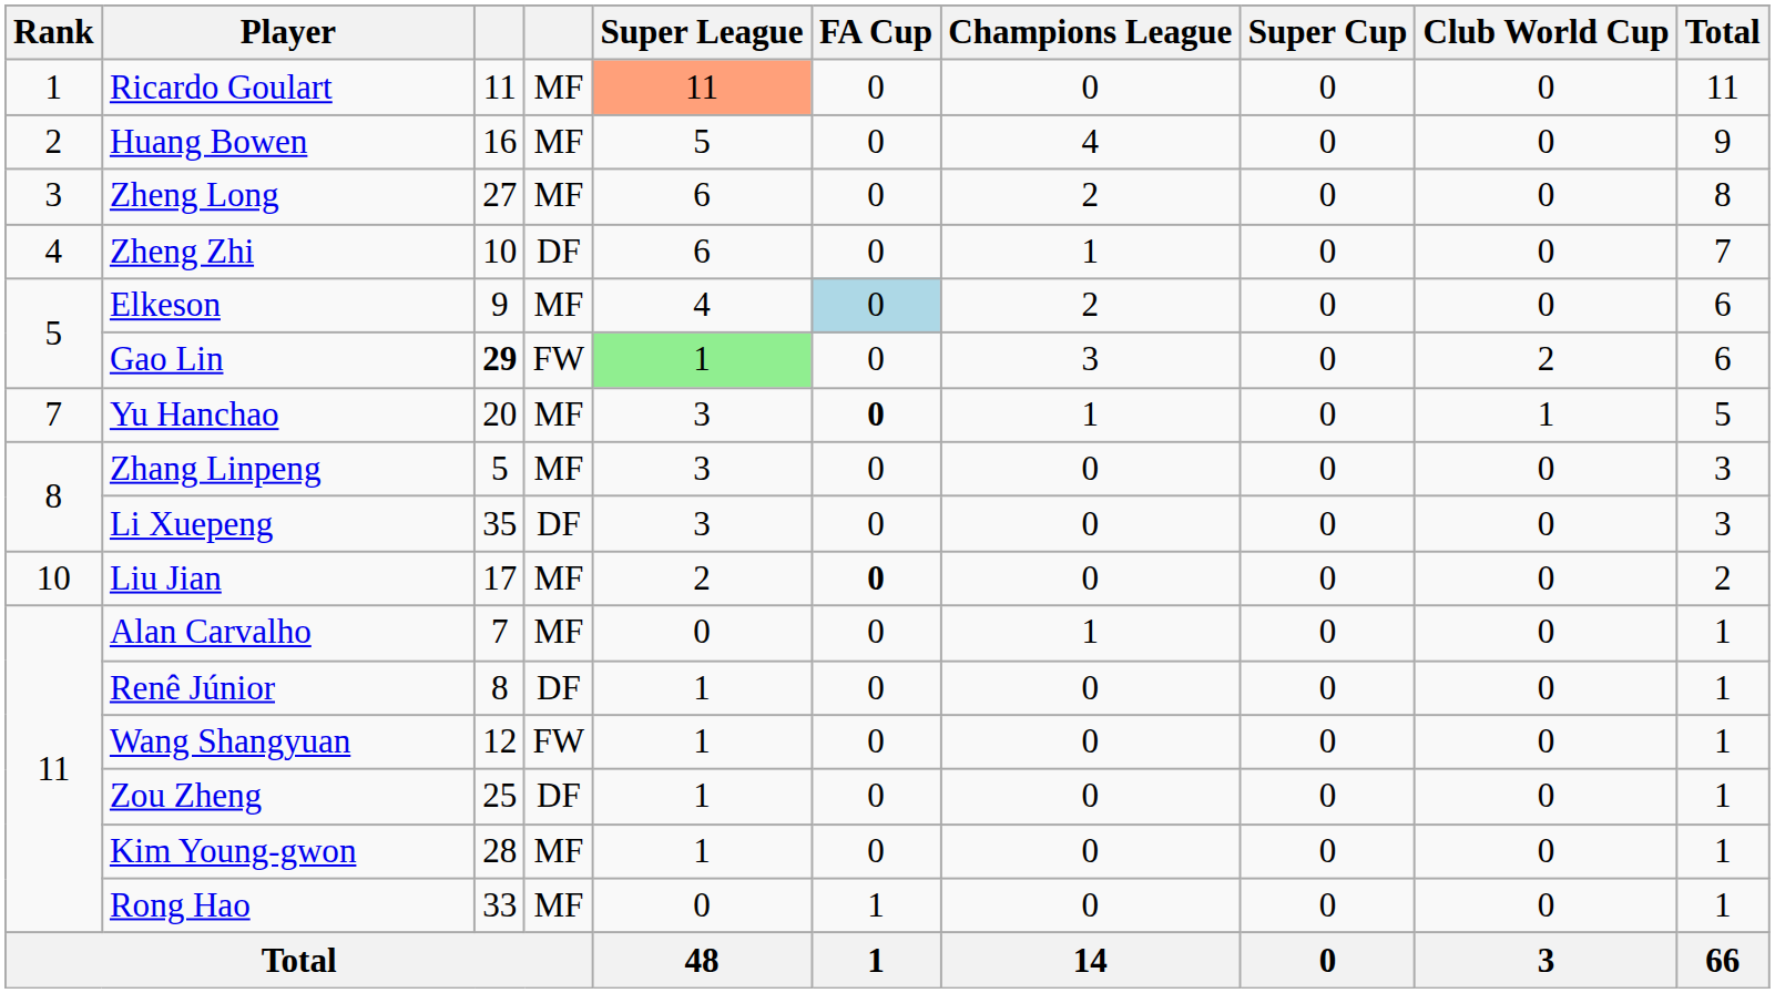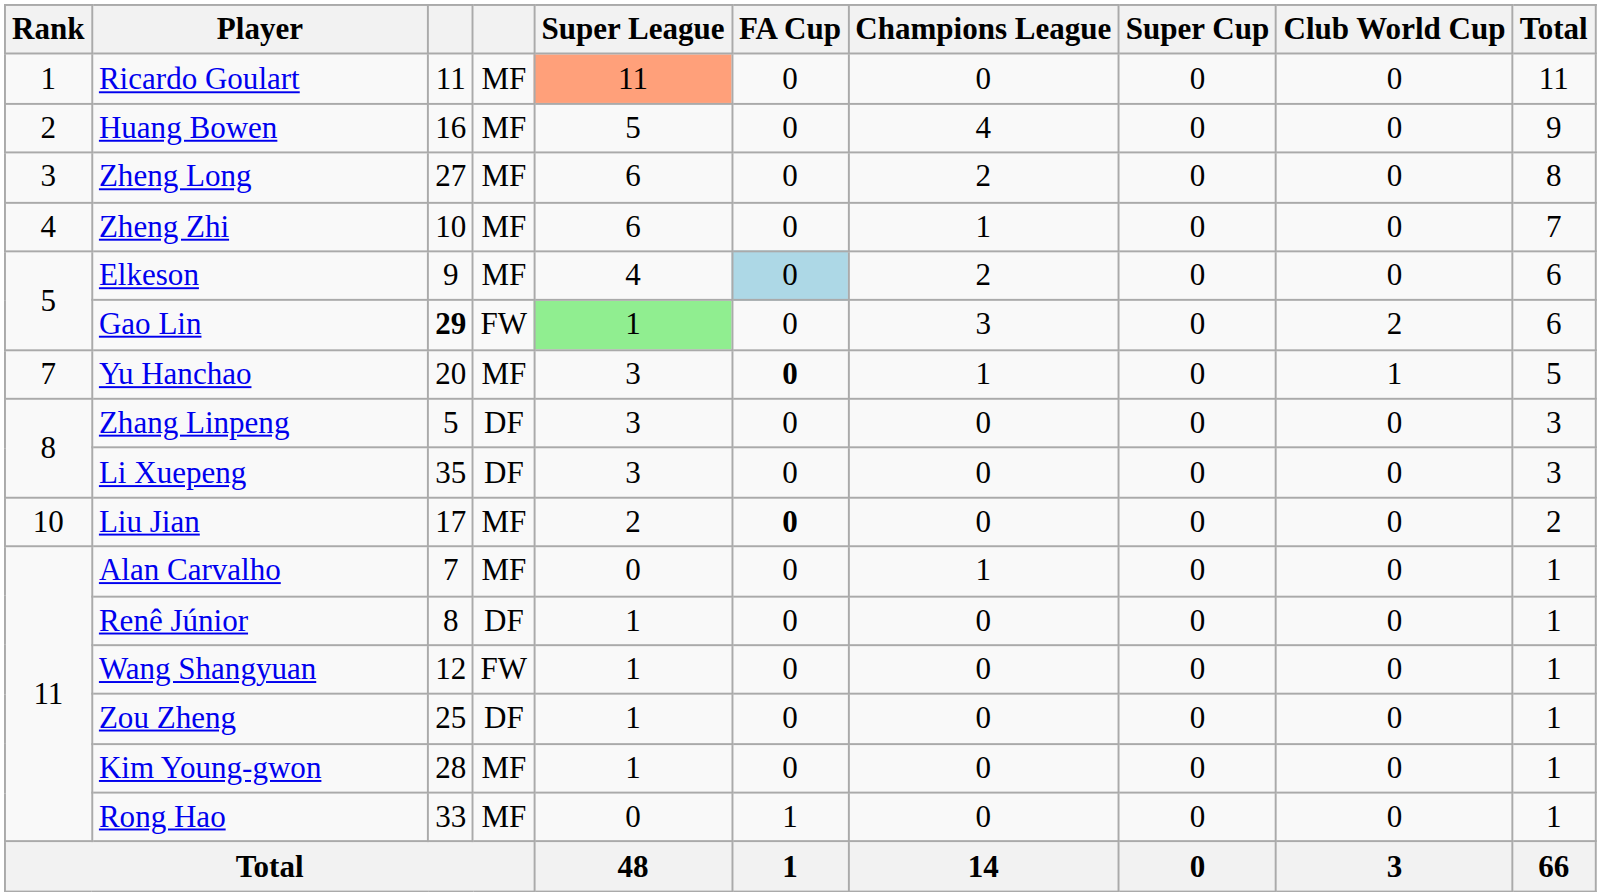Zheng Zhi | column 4: DF -> MF
Zhang Linpeng | column 4: MF -> DF
